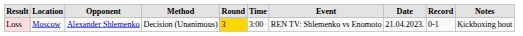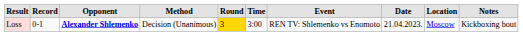columns swapped: Record <-> Location
Loss | Opponent: normal -> bold
